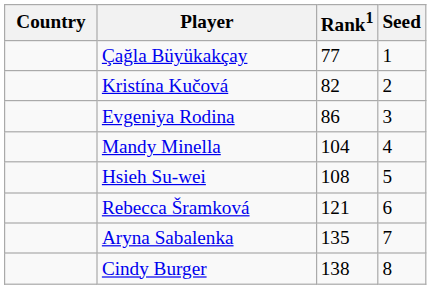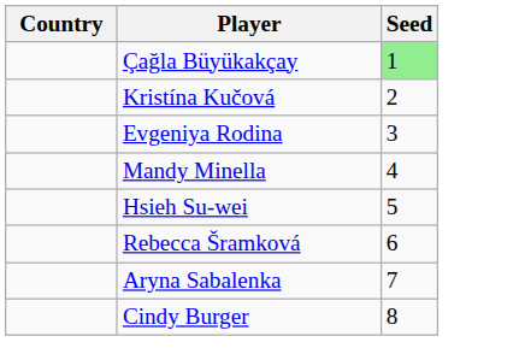- column: Rank1 | 77 | 82 | 86 | 104 | 108 | 121 | 135 | 138
Çağla Büyükakçay | Seed: no background -> lightgreen background
